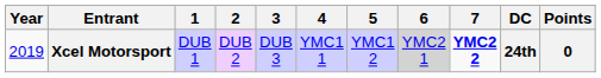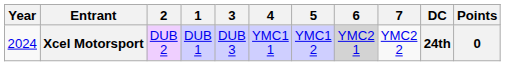columns swapped: 1 <-> 2
Xcel Motorsport | Year: 2019 -> 2024
Xcel Motorsport | 7: bold -> normal
